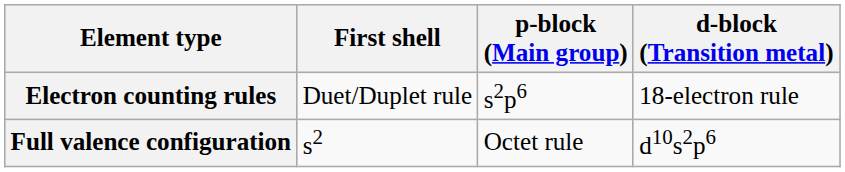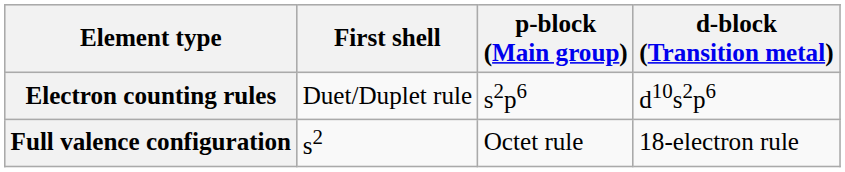Electron counting rules | d-block (Transition metal): 18-electron rule -> d10s2p6
Full valence configuration | d-block (Transition metal): d10s2p6 -> 18-electron rule
